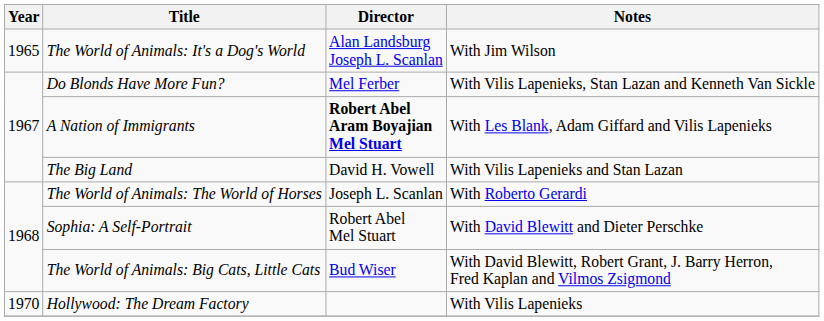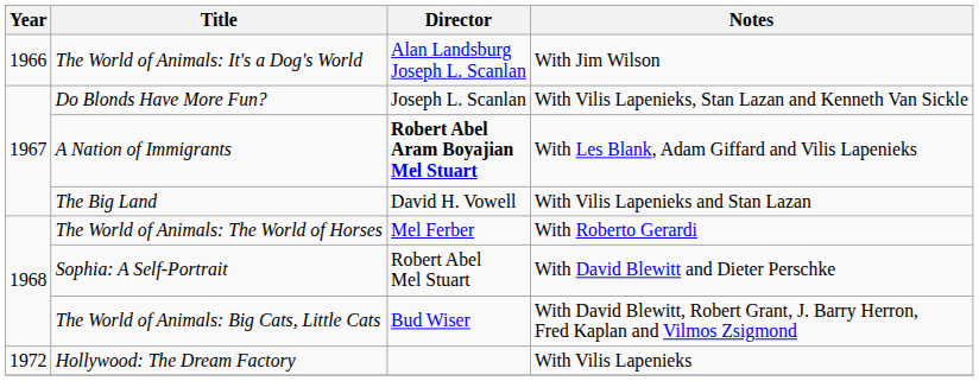The World of Animals: It's a Dog's World | Year: 1965 -> 1966
Do Blonds Have More Fun? | Director: Mel Ferber -> Joseph L. Scanlan
The World of Animals: The World of Horses | Director: Joseph L. Scanlan -> Mel Ferber
Hollywood: The Dream Factory | Year: 1970 -> 1972
